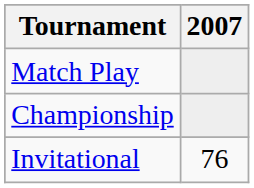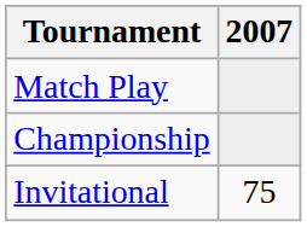Invitational | 2007: 76 -> 75
